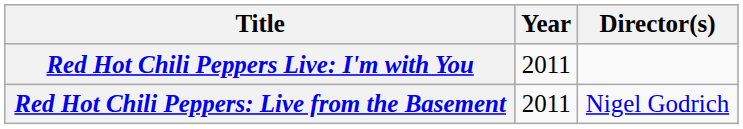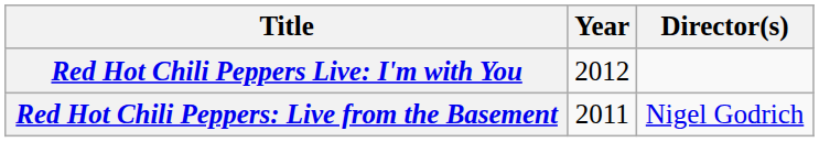Red Hot Chili Peppers Live: I'm with You | Year: 2011 -> 2012
